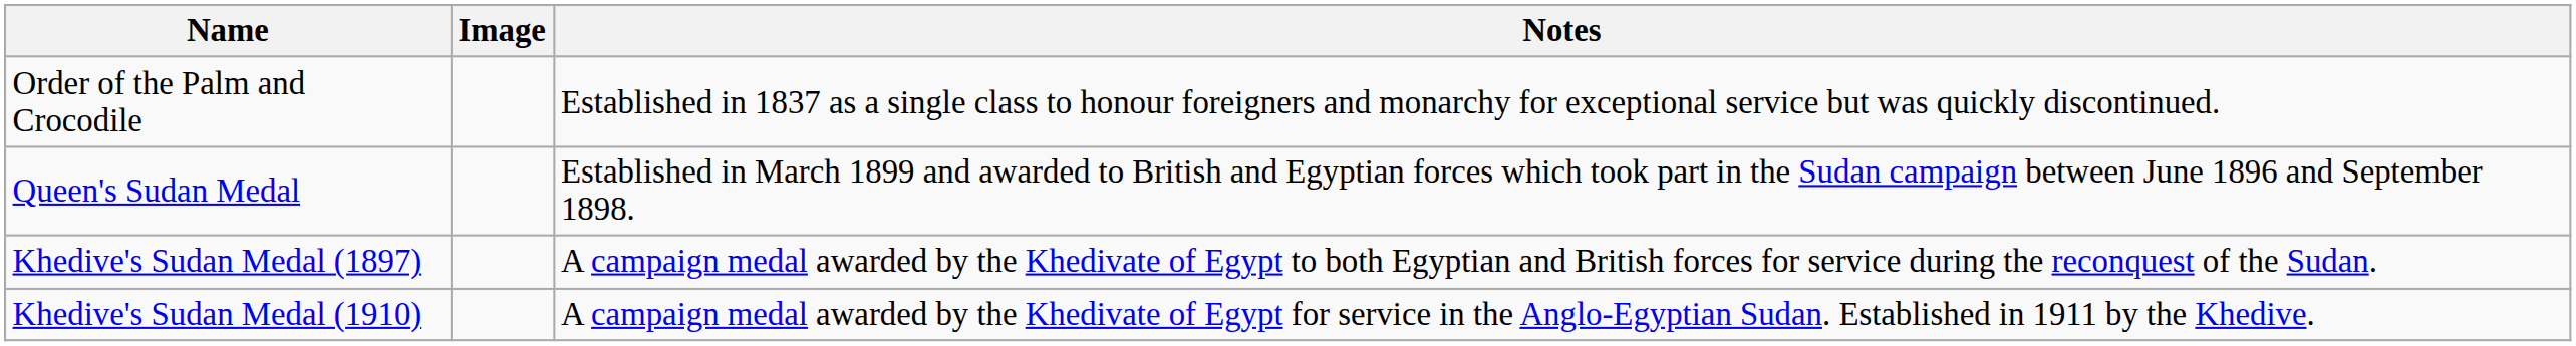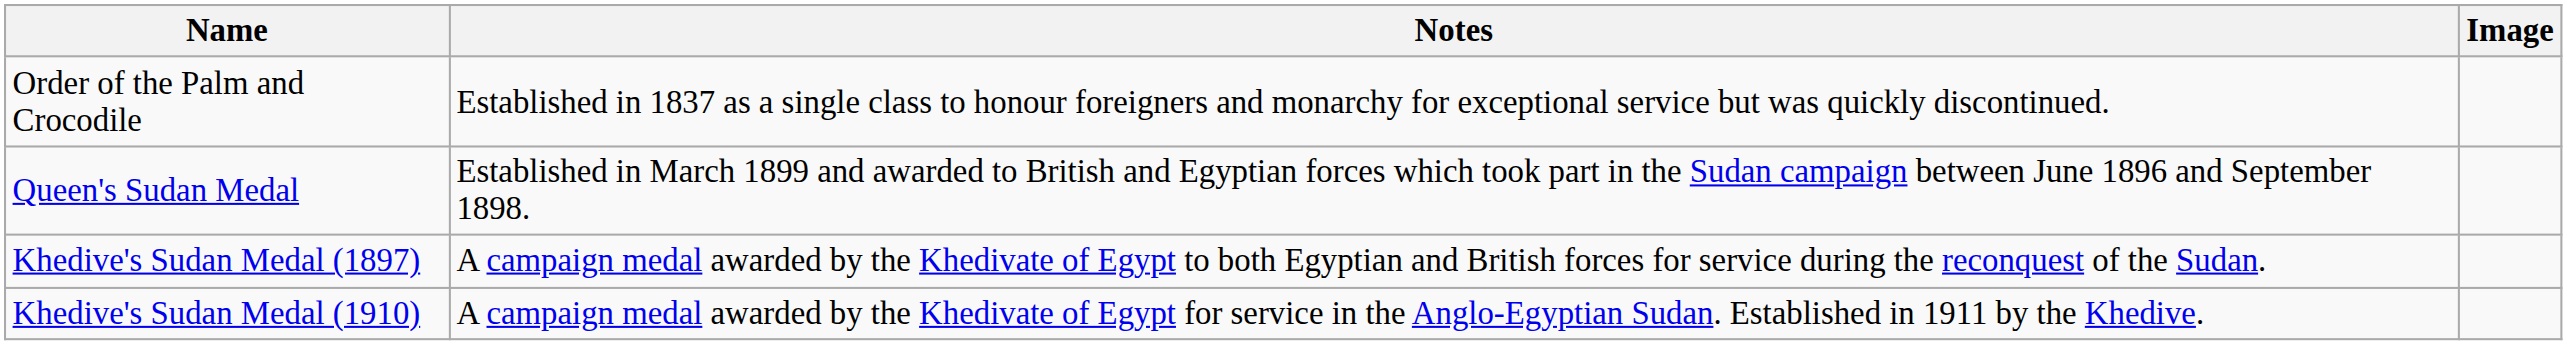columns swapped: Image <-> Notes
